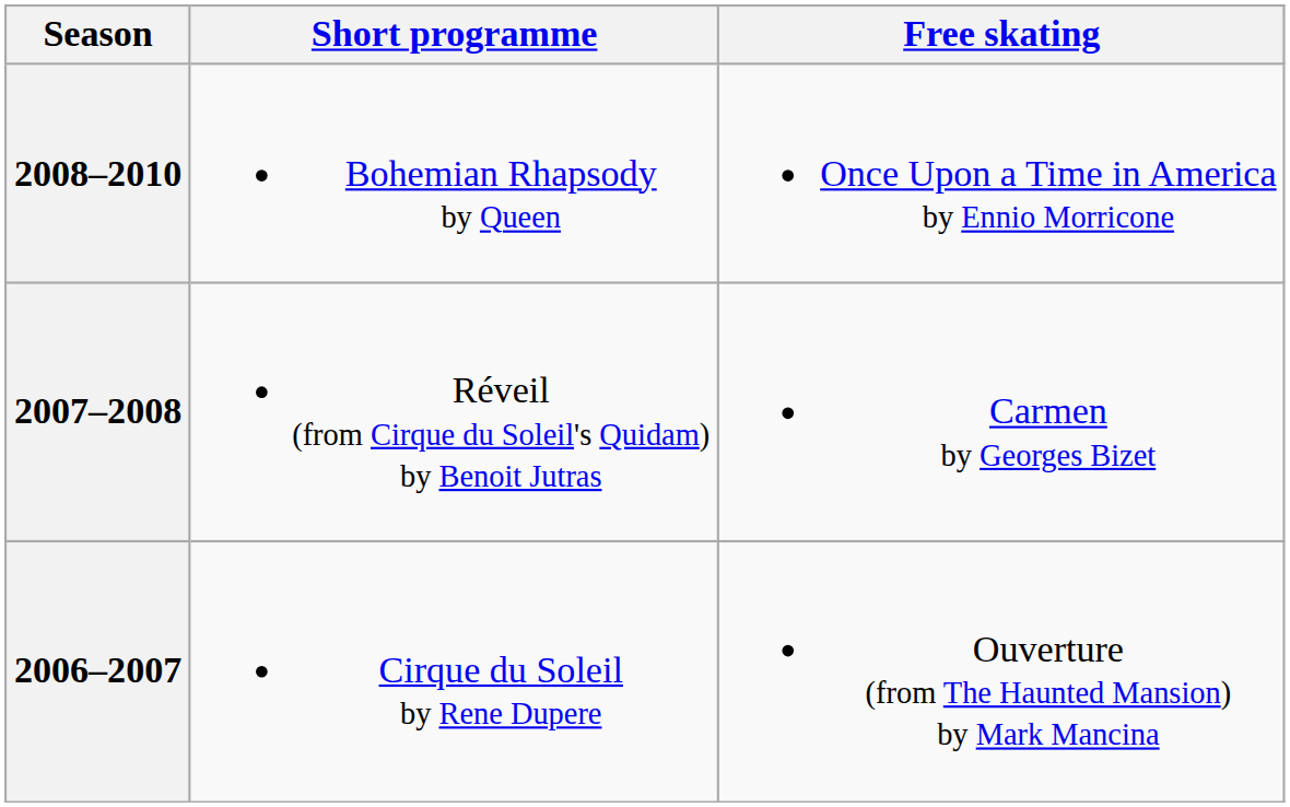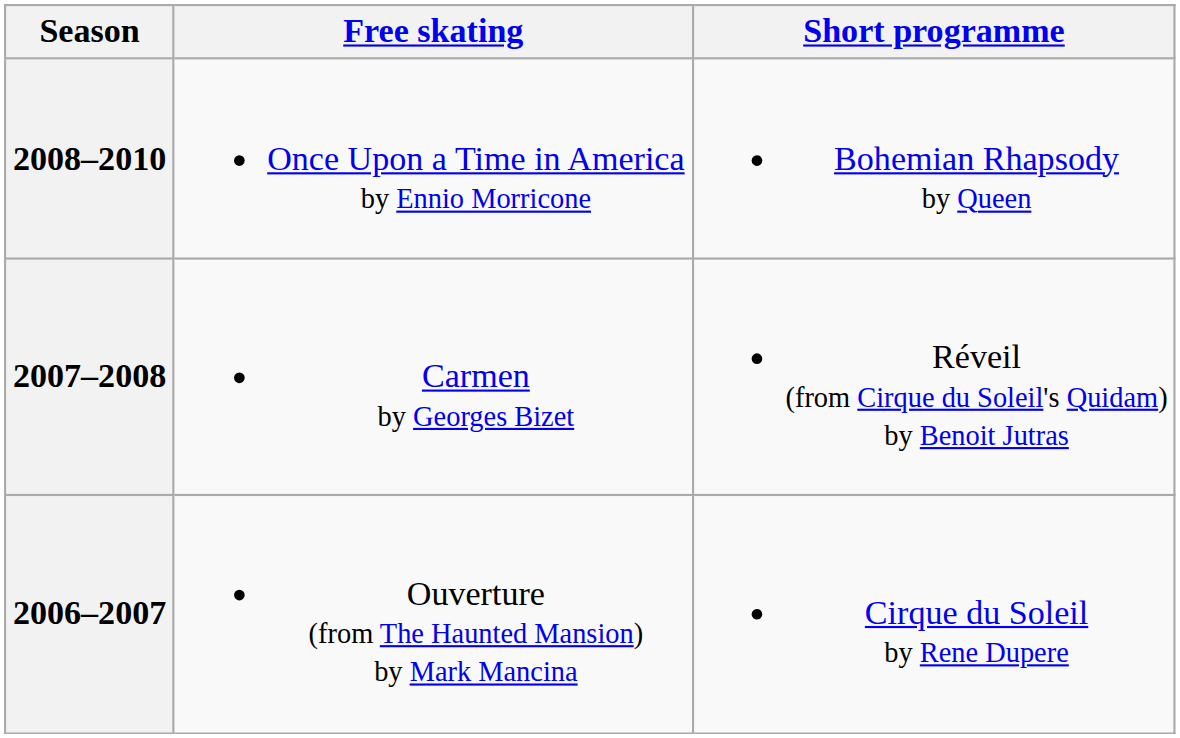columns swapped: Short programme <-> Free skating
